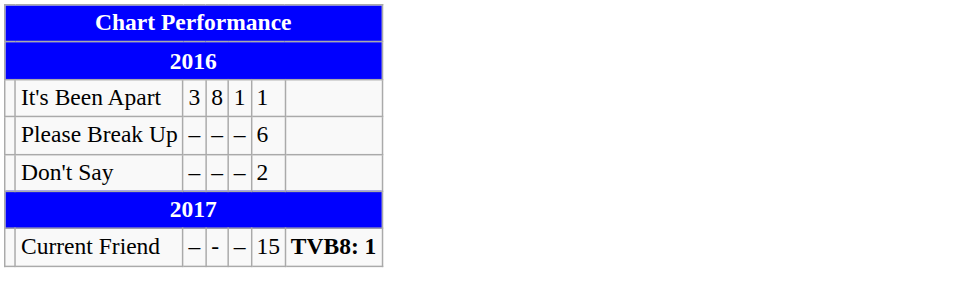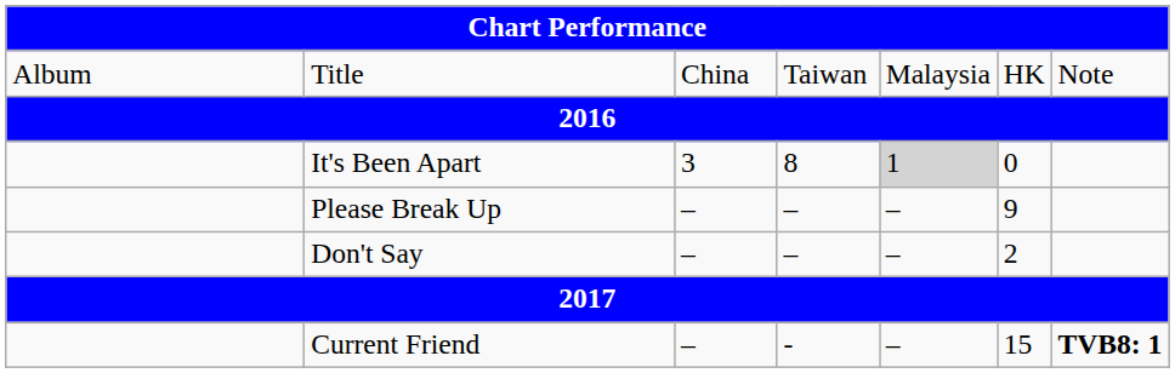+ row: Album | Title | China | Taiwan | Malaysia | HK | Note
It's Been Apart | column 5: no background -> lightgrey background
It's Been Apart | column 6: 1 -> 0
Please Break Up | column 6: 6 -> 9
